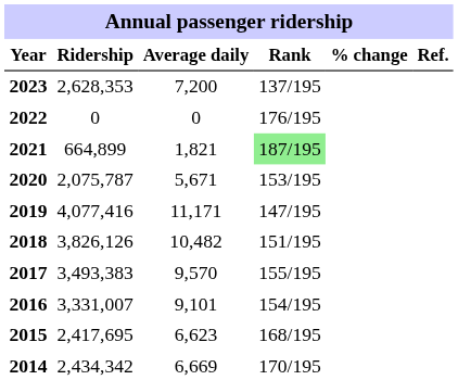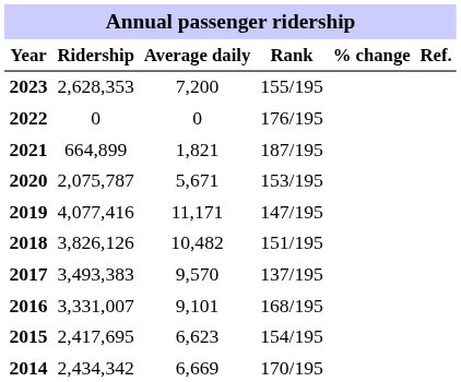2023 | Rank: 137/195 -> 155/195
2021 | Rank: lightgreen background -> no background
2017 | Rank: 155/195 -> 137/195
2016 | Rank: 154/195 -> 168/195
2015 | Rank: 168/195 -> 154/195
